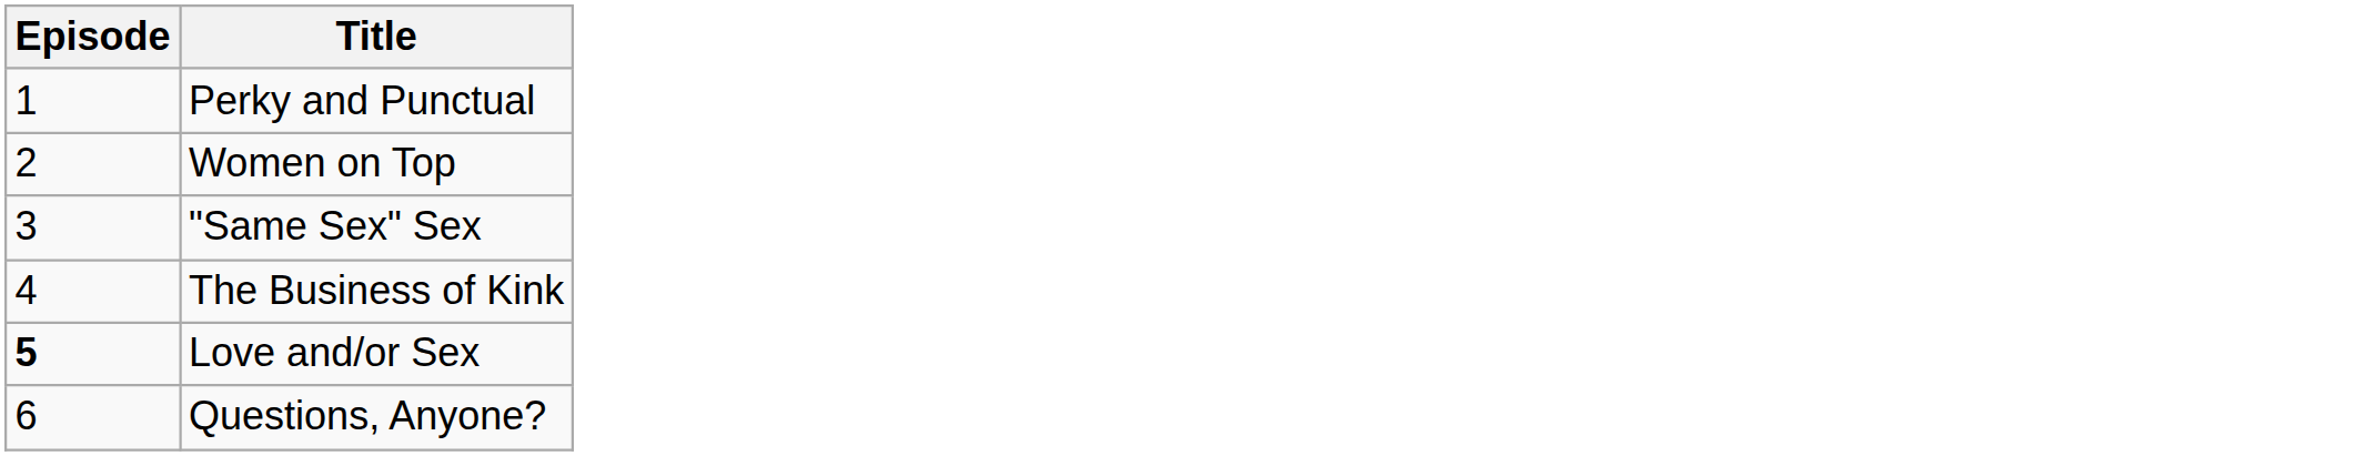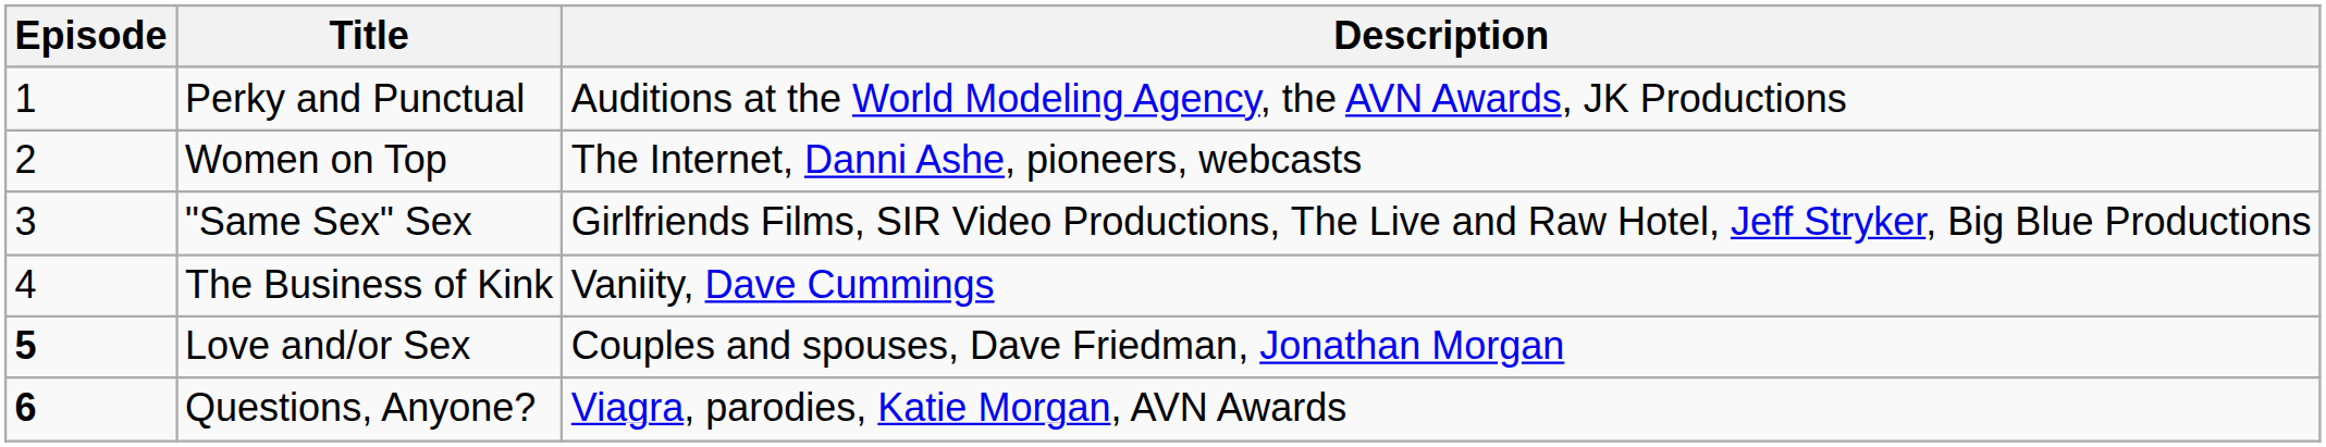+ column: Description | Auditions at the World Modeling Agency, the AVN Awards, JK Productions | The Internet, Danni Ashe, pioneers, webcasts | Girlfriends Films, SIR Video Productions, The Live and Raw Hotel, Jeff Stryker, Big Blue Productions | Vaniity, Dave Cummings | Couples and spouses, Dave Friedman, Jonathan Morgan | Viagra, parodies, Katie Morgan, AVN Awards
Questions, Anyone? | Episode: normal -> bold
